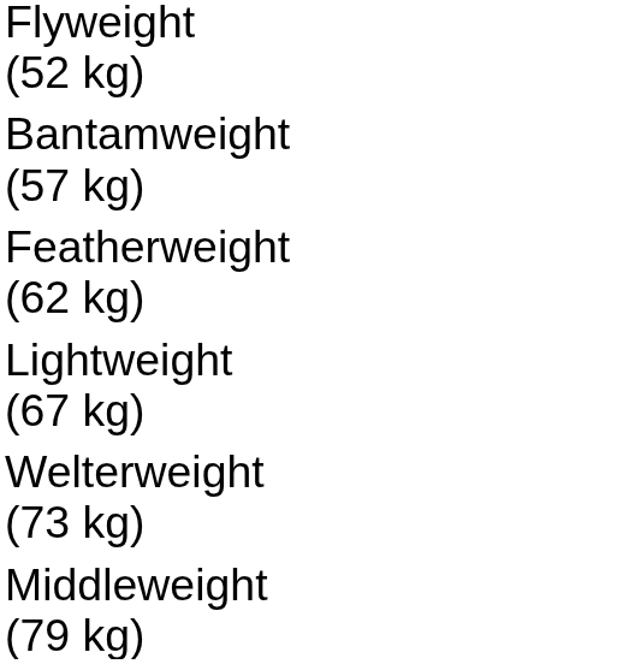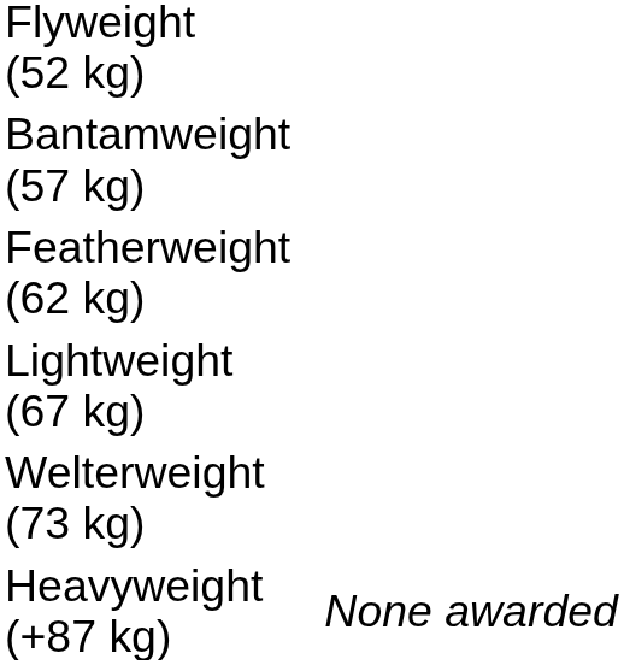- row: Middleweight (79 kg)
+ row: Heavyweight (+87 kg) | None awarded
